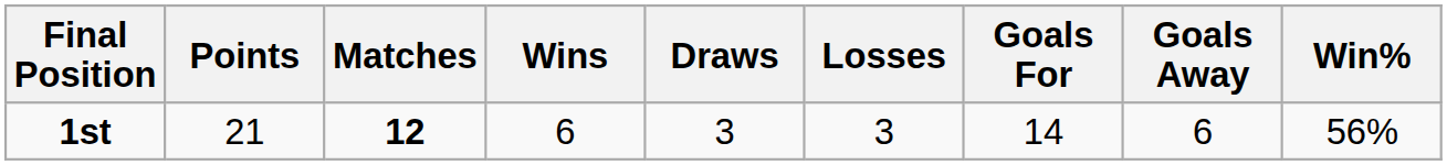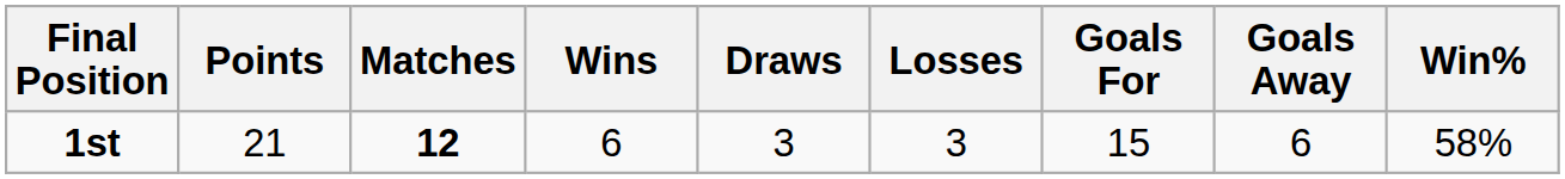1st | Goals For: 14 -> 15
1st | Win%: 56% -> 58%
